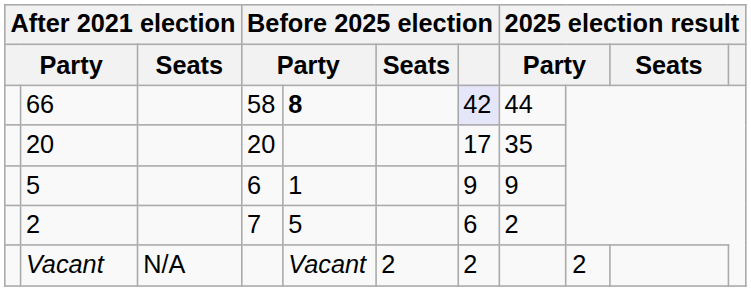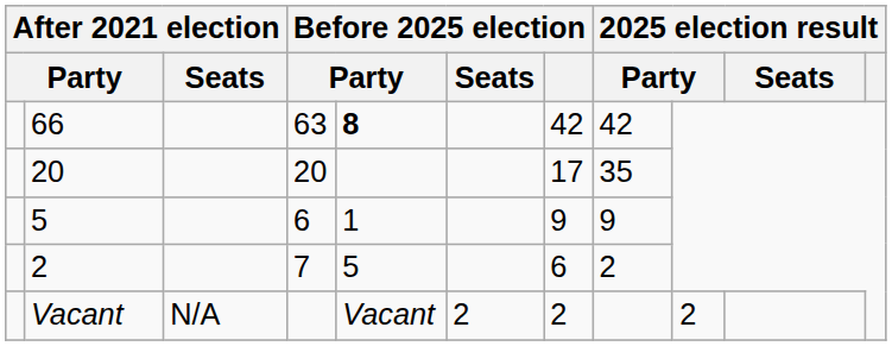66 | column 4: 58 -> 63
66 | Before 2025 election: lavender background -> no background
66 | column 8: 44 -> 42
